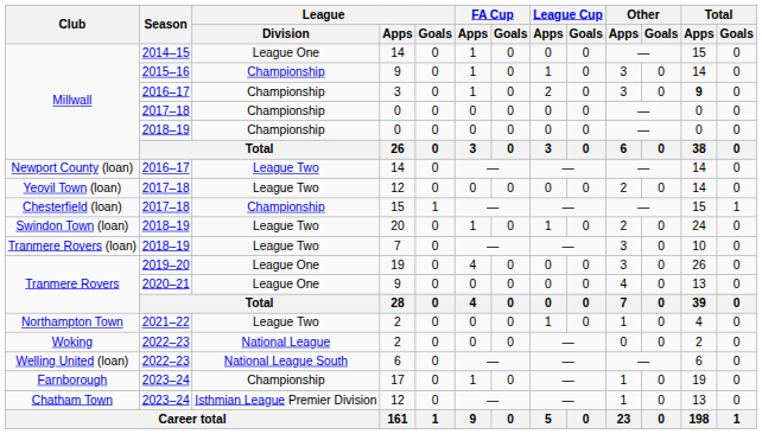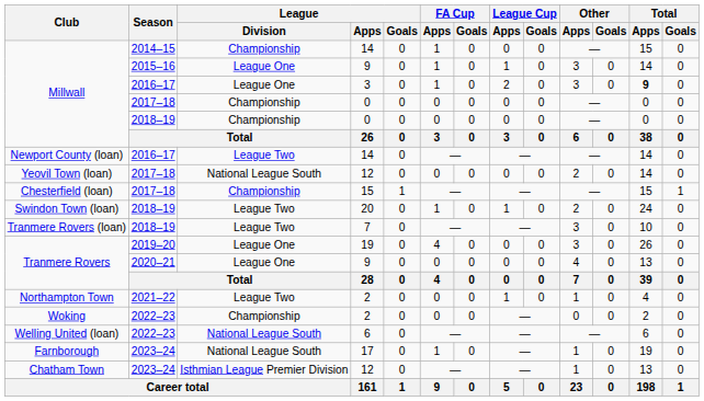Millwall / 2014–15 | League / Division: League One -> Championship
Millwall / 2015–16 | League / Division: Championship -> League One
Millwall / 2016–17 | League / Division: Championship -> League One
Yeovil Town (loan) | League / Division: League Two -> National League South
Woking | League / Division: National League -> Championship
Farnborough | League / Division: Championship -> National League South
